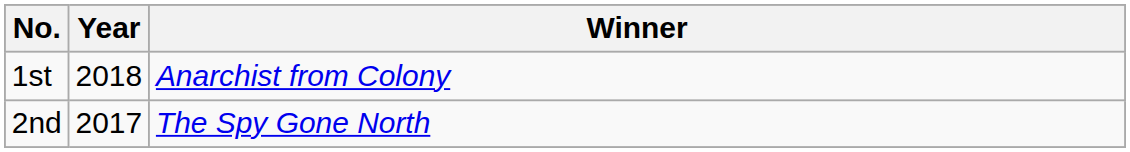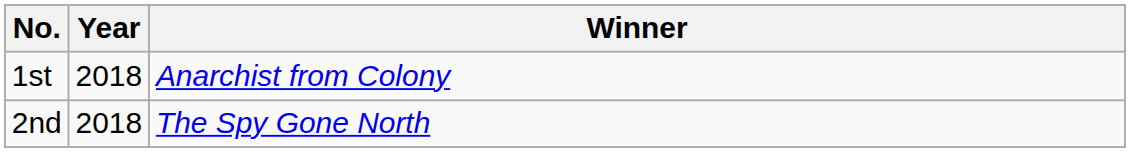2nd | Year: 2017 -> 2018
